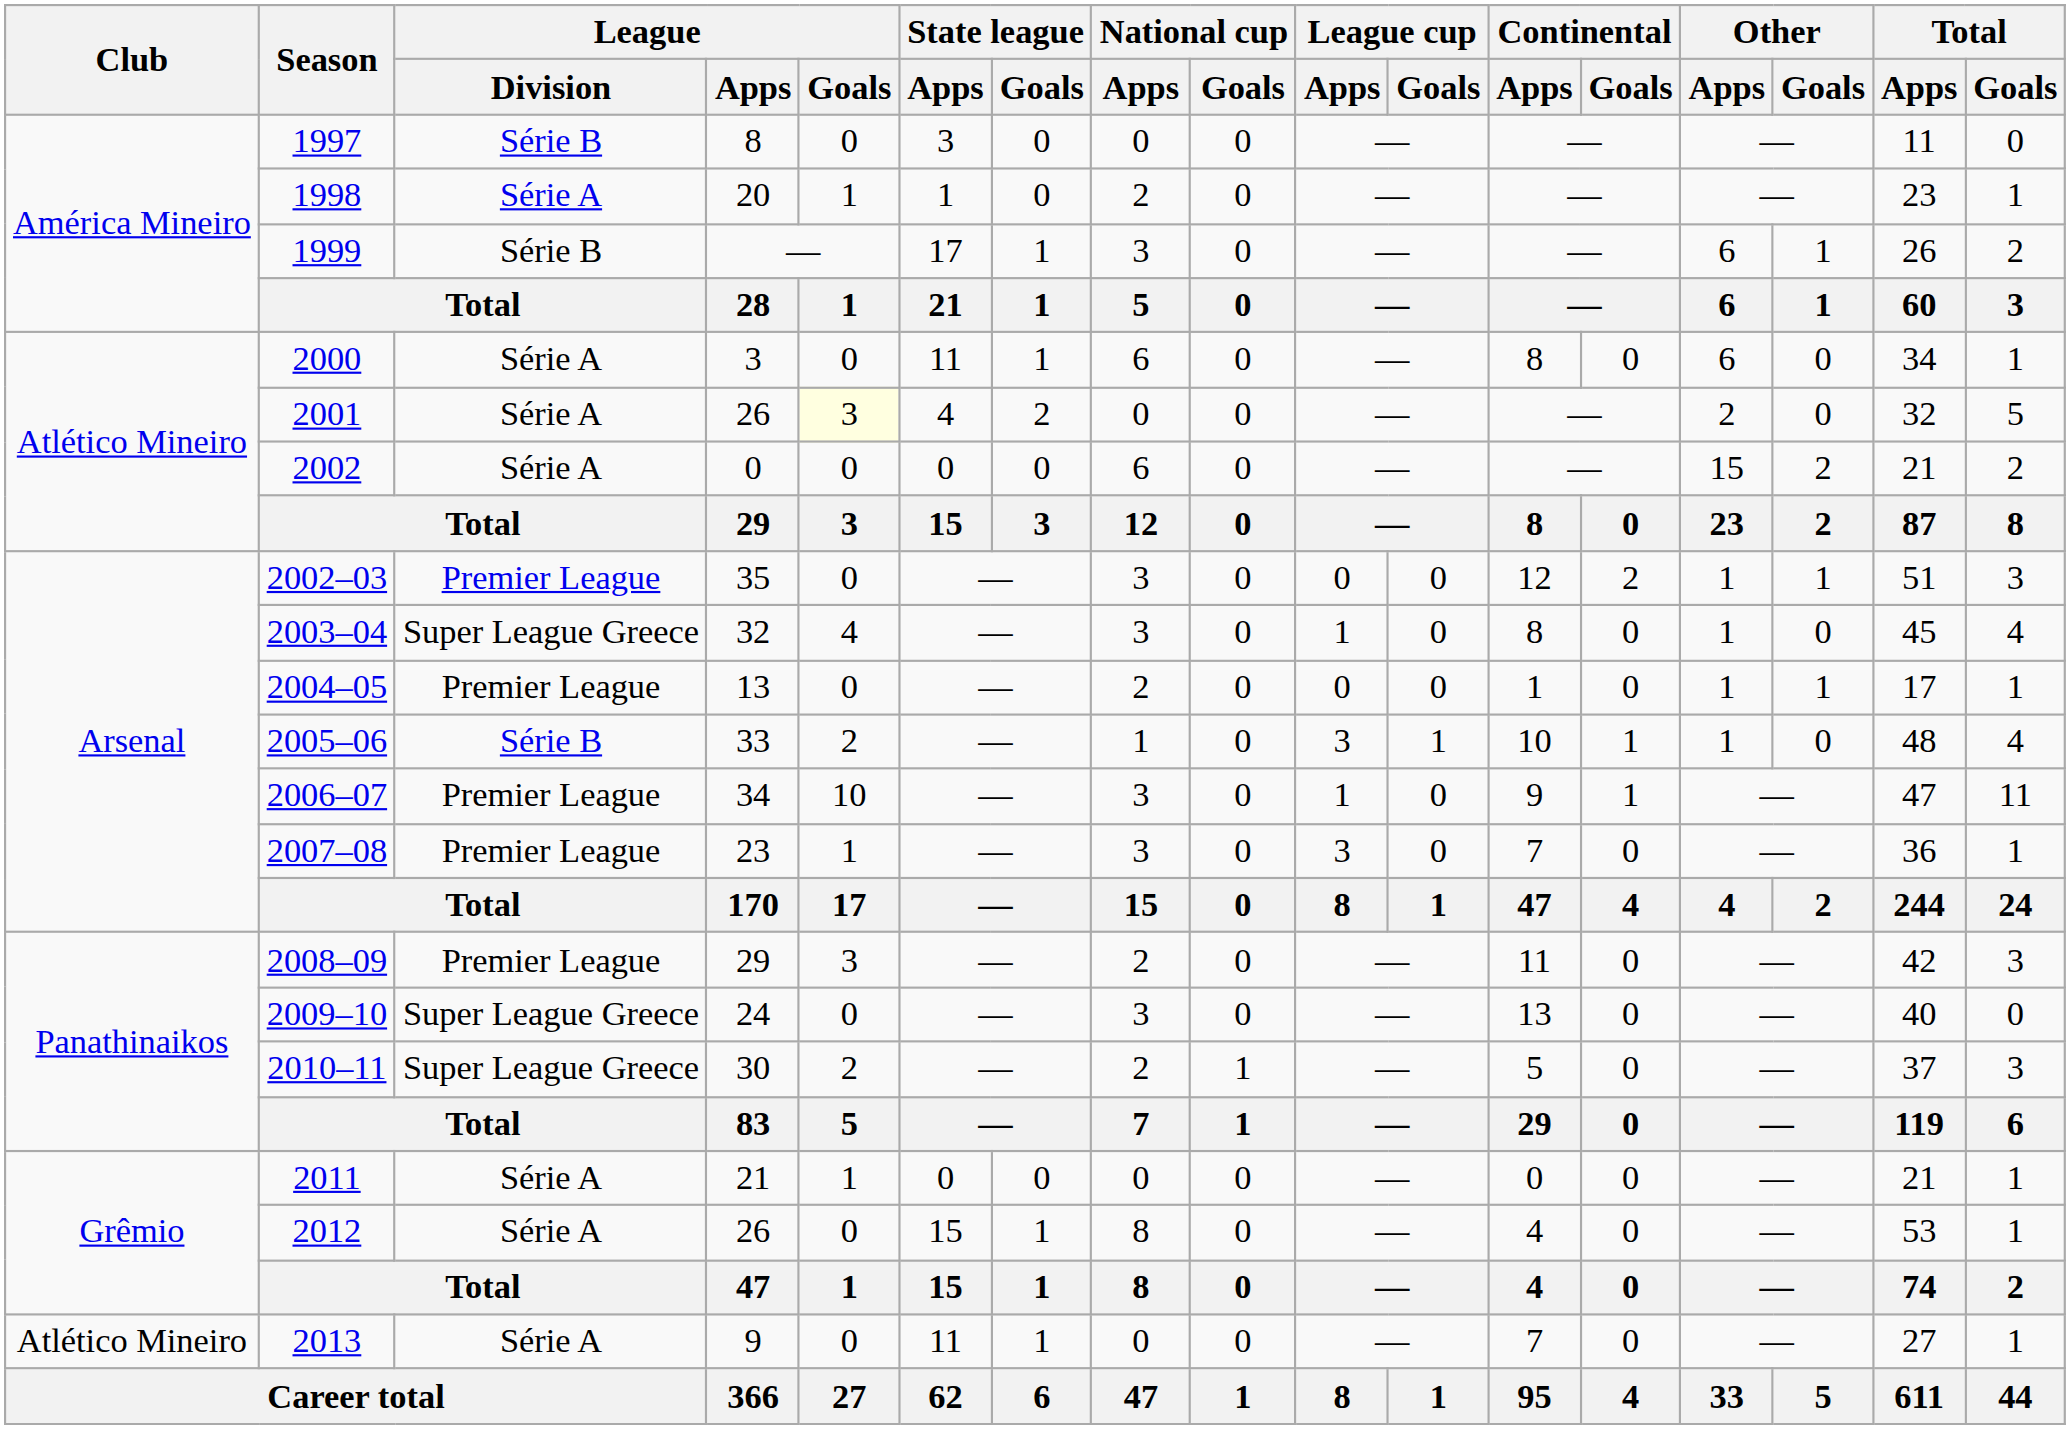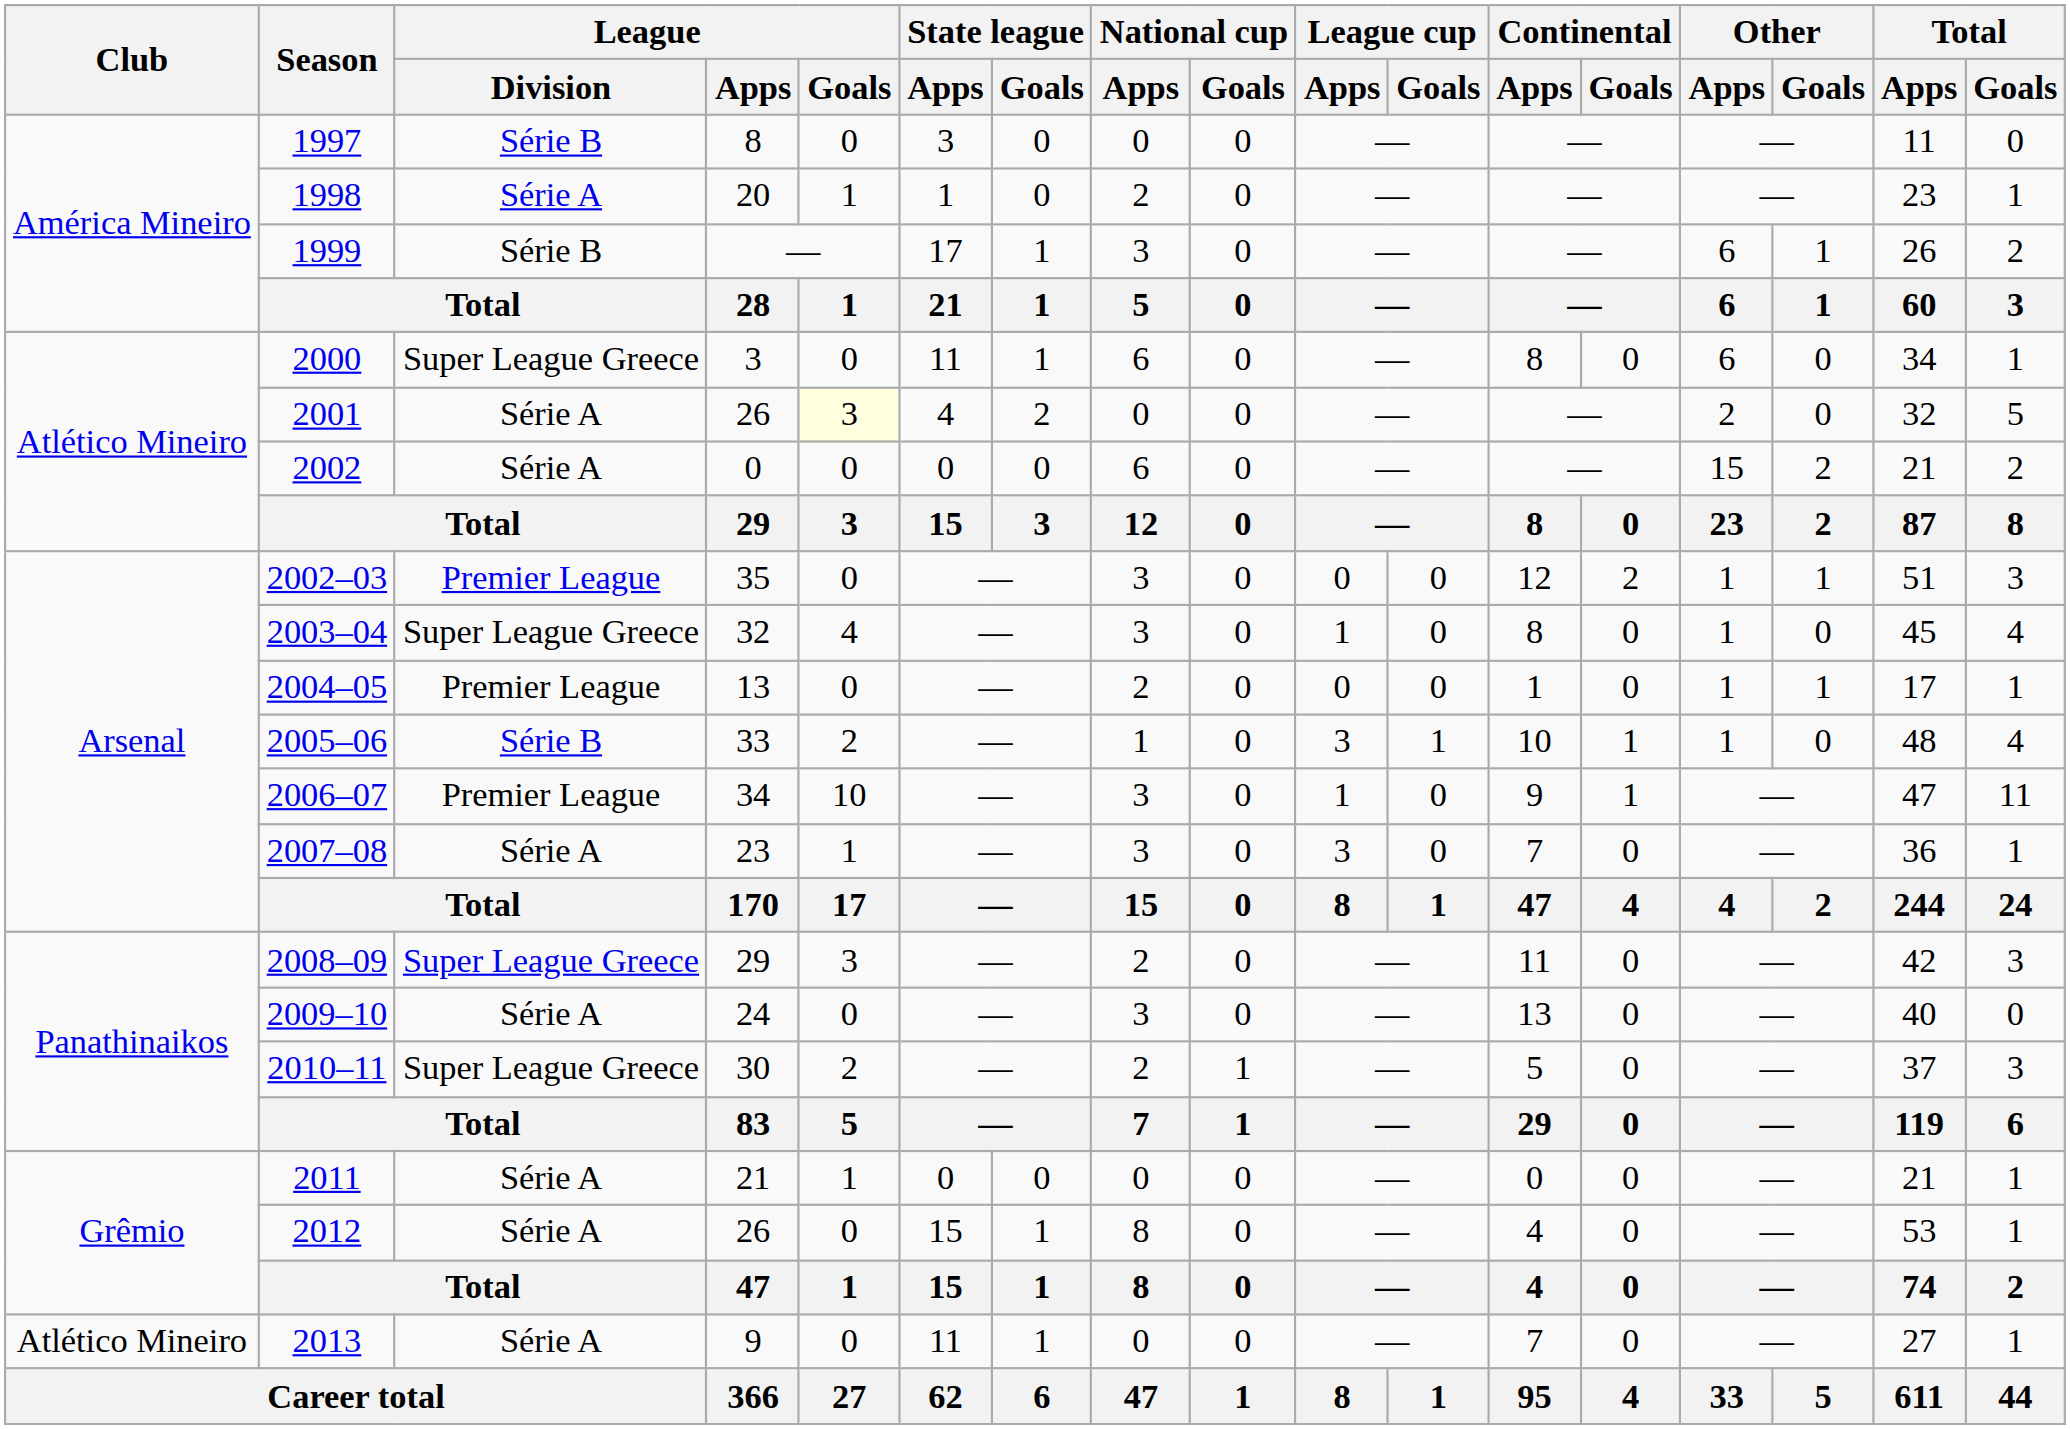2000 | League / Division: Série A -> Super League Greece
2007–08 | League / Division: Premier League -> Série A
2008–09 | League / Division: Premier League -> Super League Greece
2009–10 | League / Division: Super League Greece -> Série A
